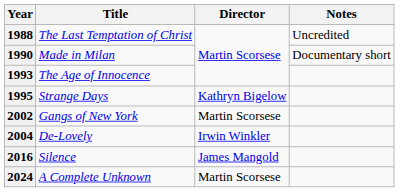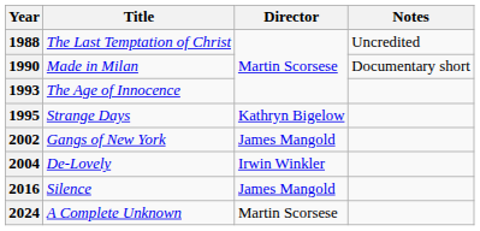2002 | Director: Martin Scorsese -> James Mangold
